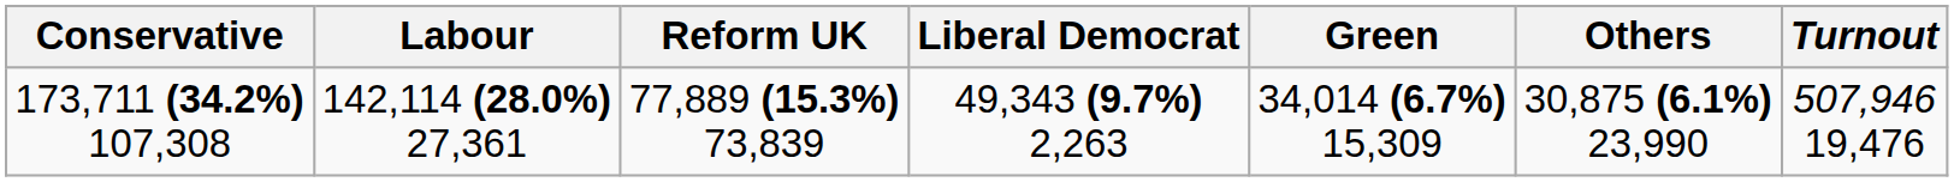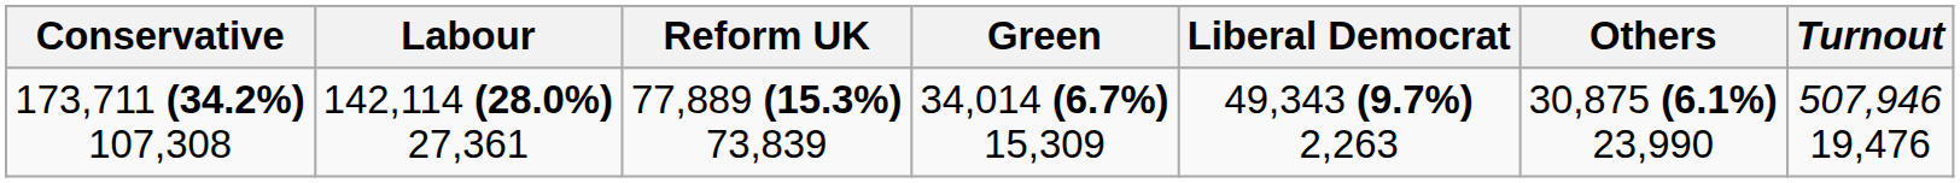columns swapped: Liberal Democrat <-> Green
